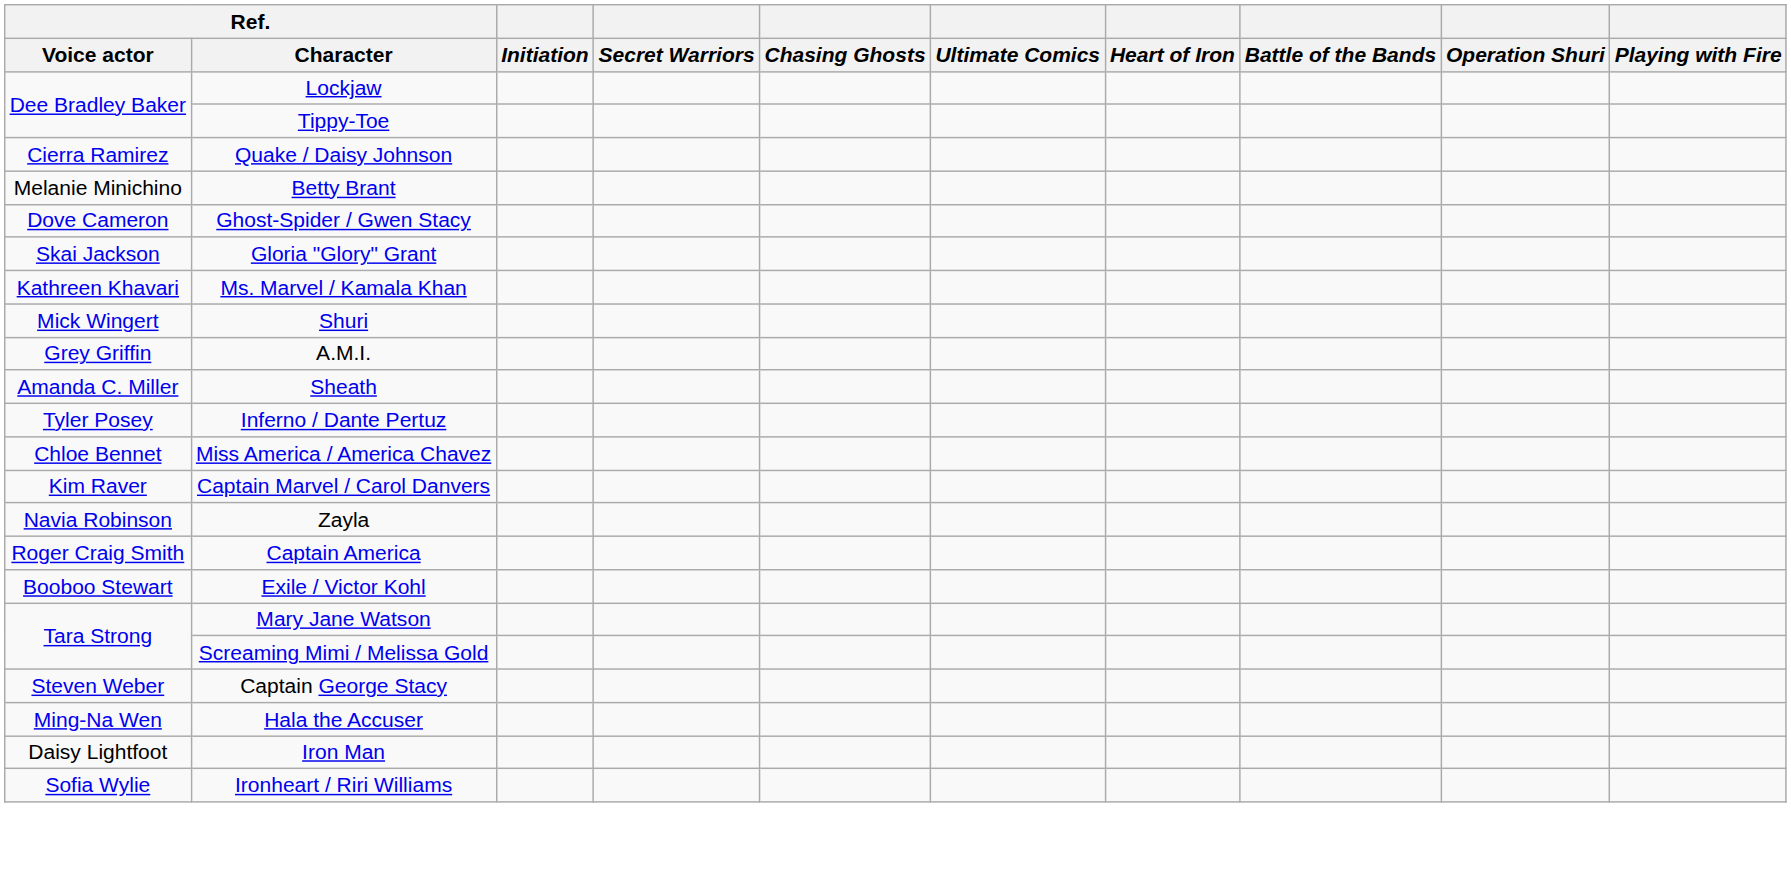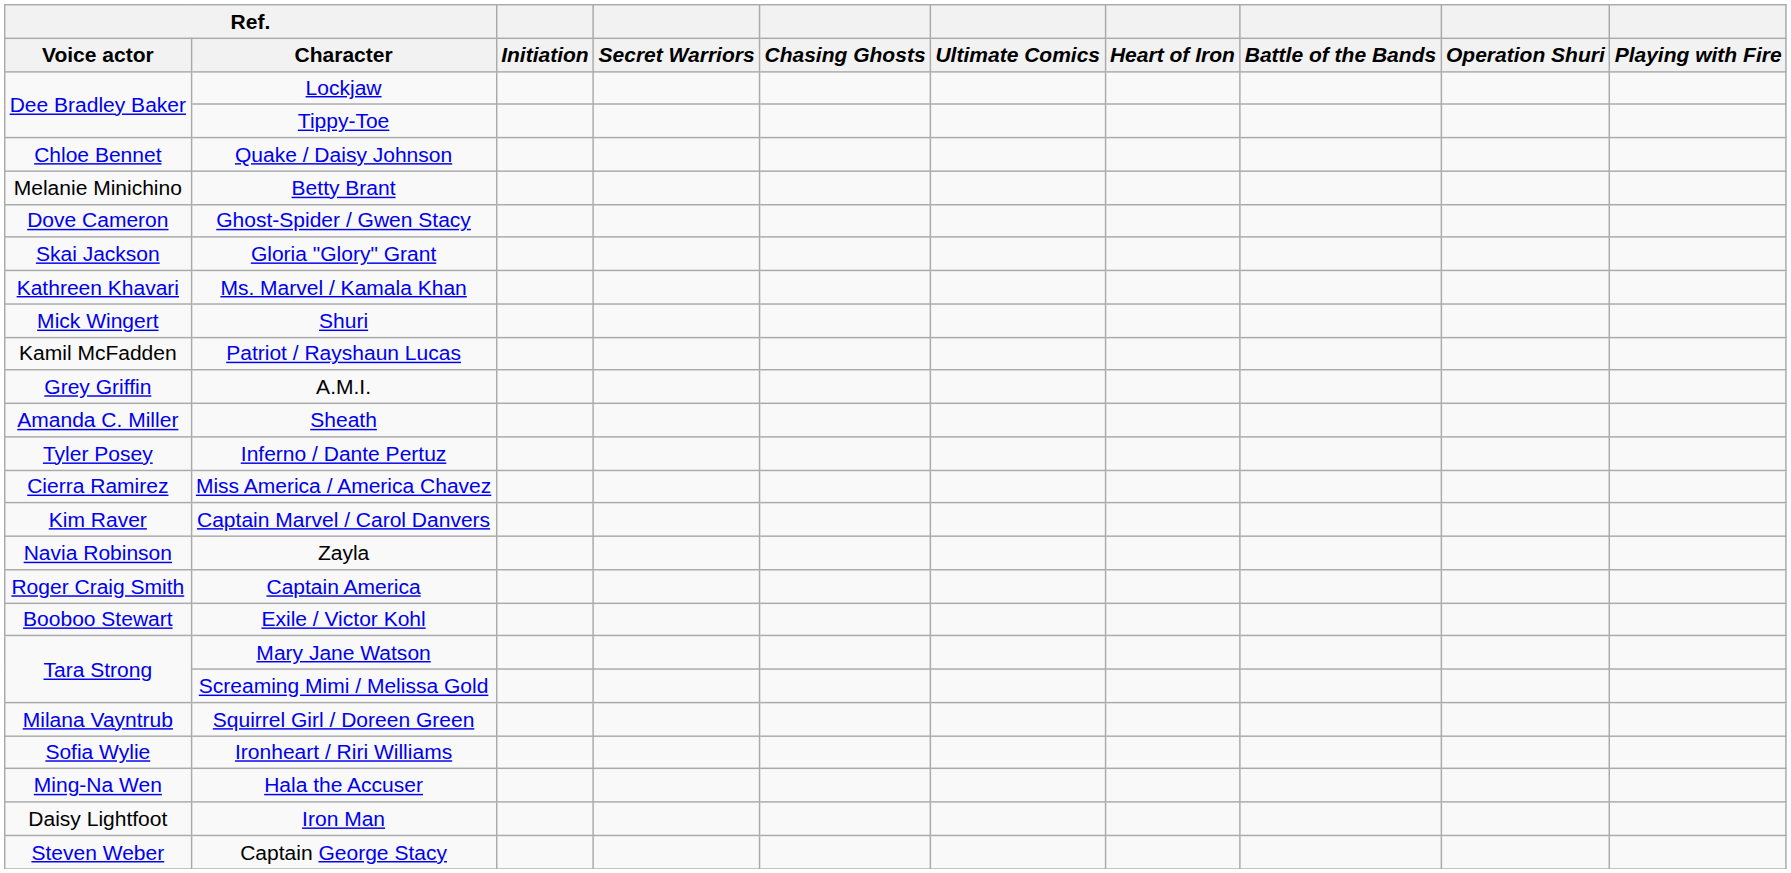Quake / Daisy Johnson | Ref. / Voice actor: Cierra Ramirez -> Chloe Bennet
+ row: Kamil McFadden | Patriot / Rayshaun Lucas
Miss America / America Chavez | Ref. / Voice actor: Chloe Bennet -> Cierra Ramirez
+ row: Milana Vayntrub | Squirrel Girl / Doreen Green
rows swapped: Captain George Stacy <-> Ironheart / Riri Williams
